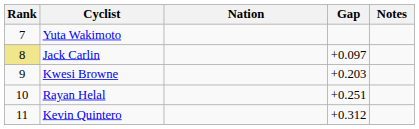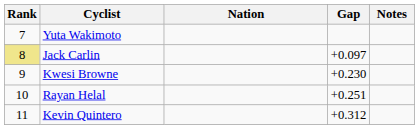Kwesi Browne | Gap: +0.203 -> +0.230
